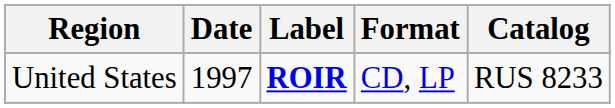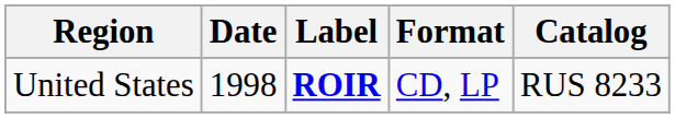United States | Date: 1997 -> 1998
